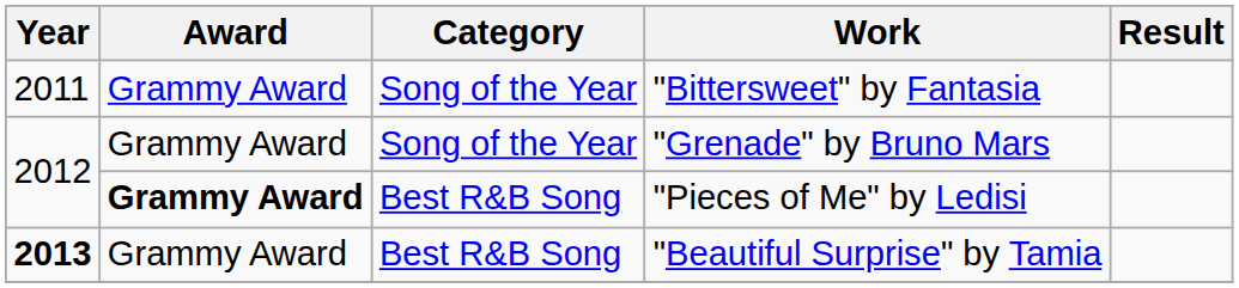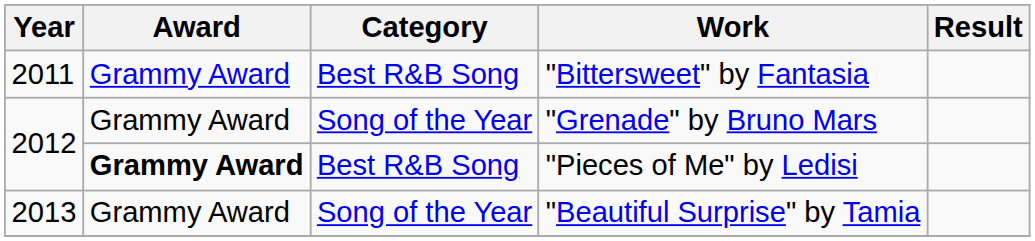"Bittersweet" by Fantasia | Category: Song of the Year -> Best R&B Song
"Beautiful Surprise" by Tamia | Year: bold -> normal
"Beautiful Surprise" by Tamia | Category: Best R&B Song -> Song of the Year
